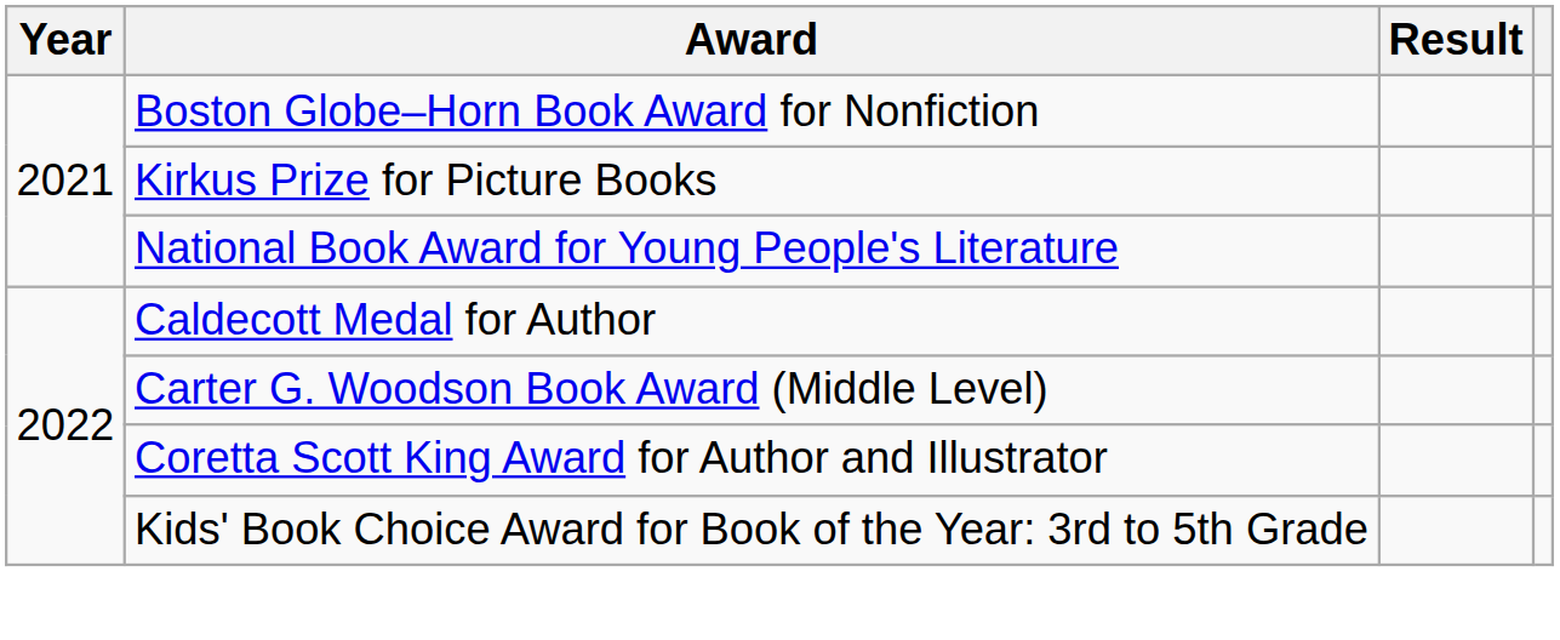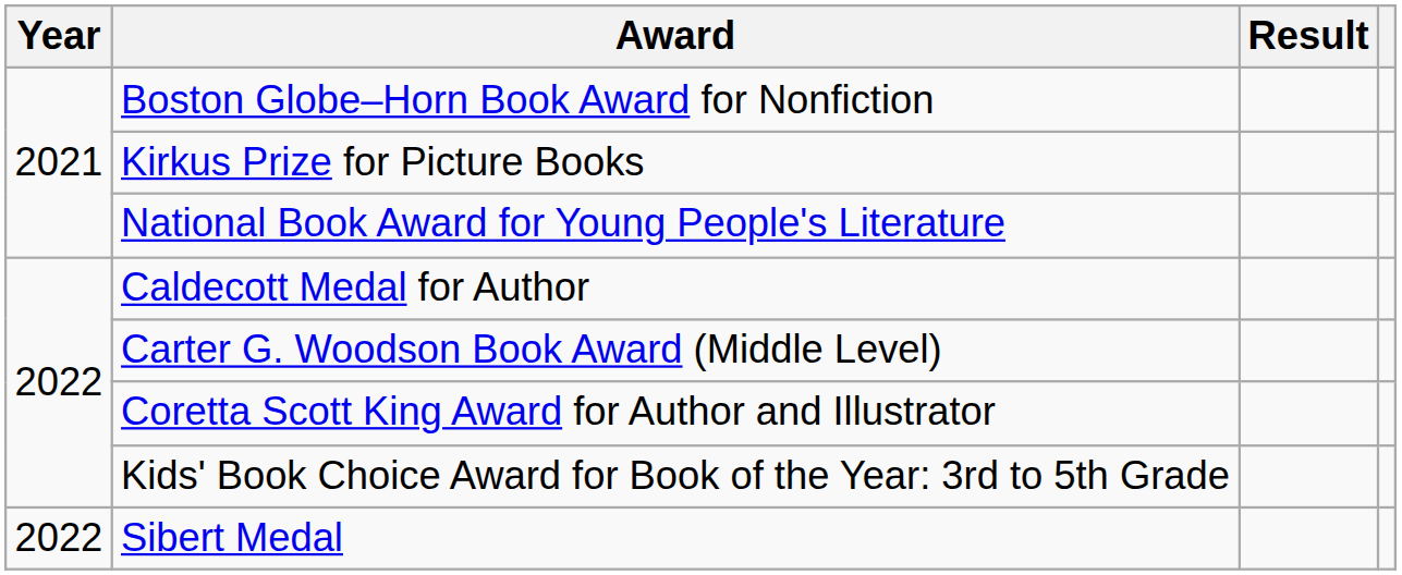+ row: 2022 | Sibert Medal
